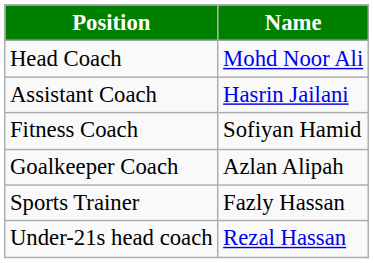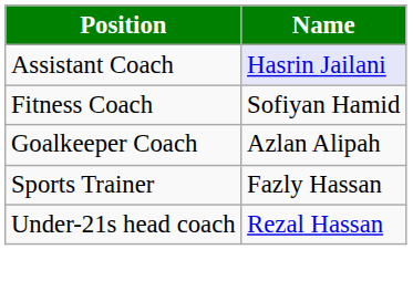- row: Head Coach | Mohd Noor Ali
Assistant Coach | Name: no background -> lavender background
